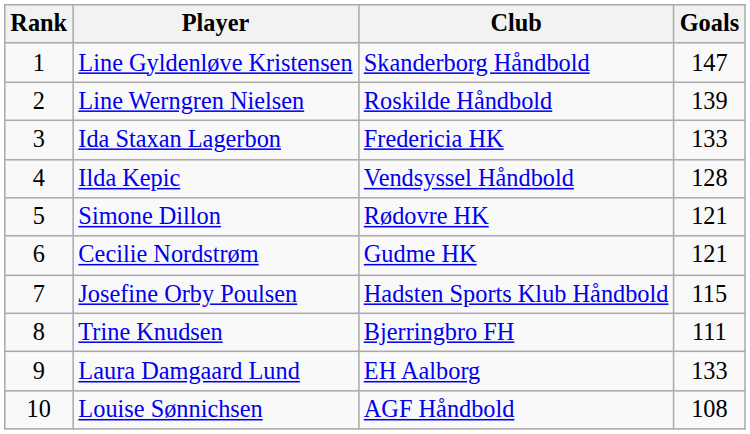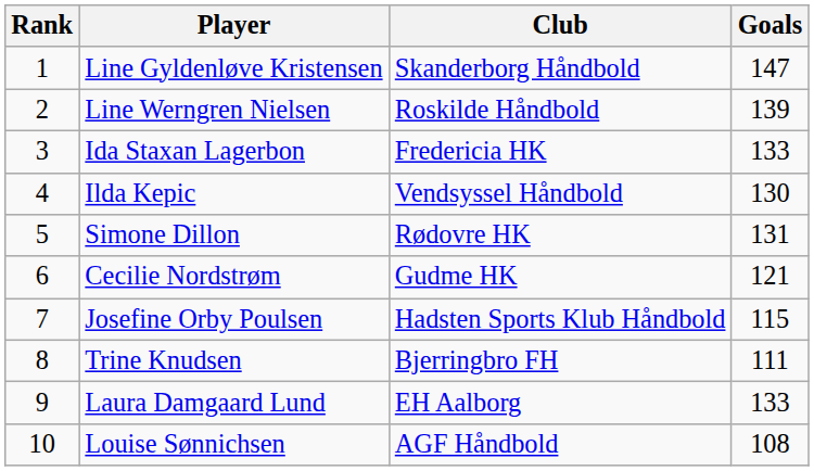Ilda Kepic | Goals: 128 -> 130
Simone Dillon | Goals: 121 -> 131
